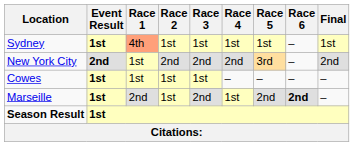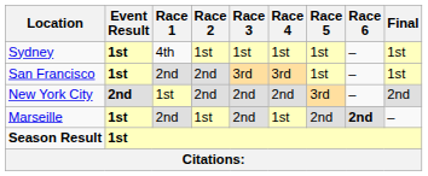Sydney | Race 1: lightsalmon background -> no background
+ row: San Francisco | 1st | 2nd | 2nd | 3rd | 3rd | 1st | – | 1st
- row: Cowes | 1st | 1st | 1st | 1st | – | – | – | –
